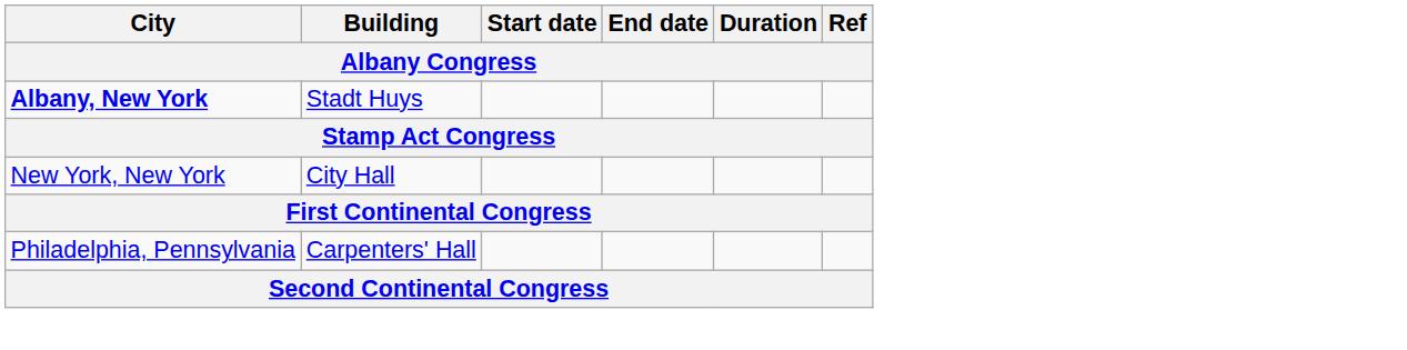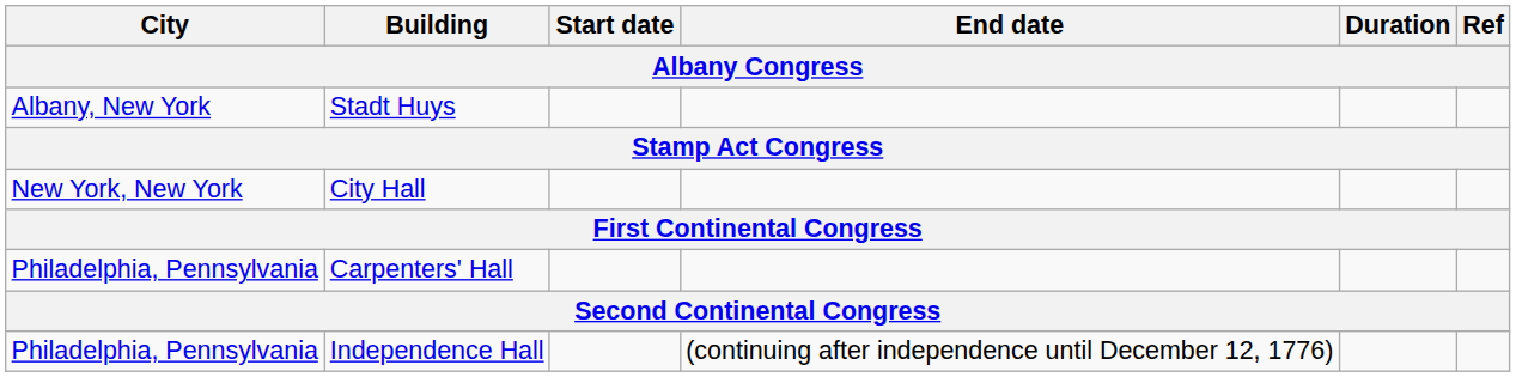Stadt Huys | City: bold -> normal
+ row: Philadelphia, Pennsylvania | Independence Hall | (continuing after independence until December 12, 1776)
